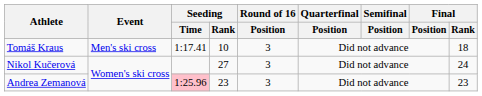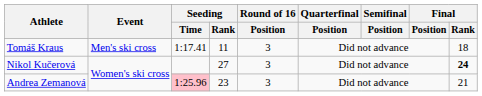Tomáš Kraus | Seeding / Rank: 10 -> 11
Nikol Kučerová | Final / Rank: normal -> bold
Andrea Zemanová | Final / Rank: 23 -> 21
